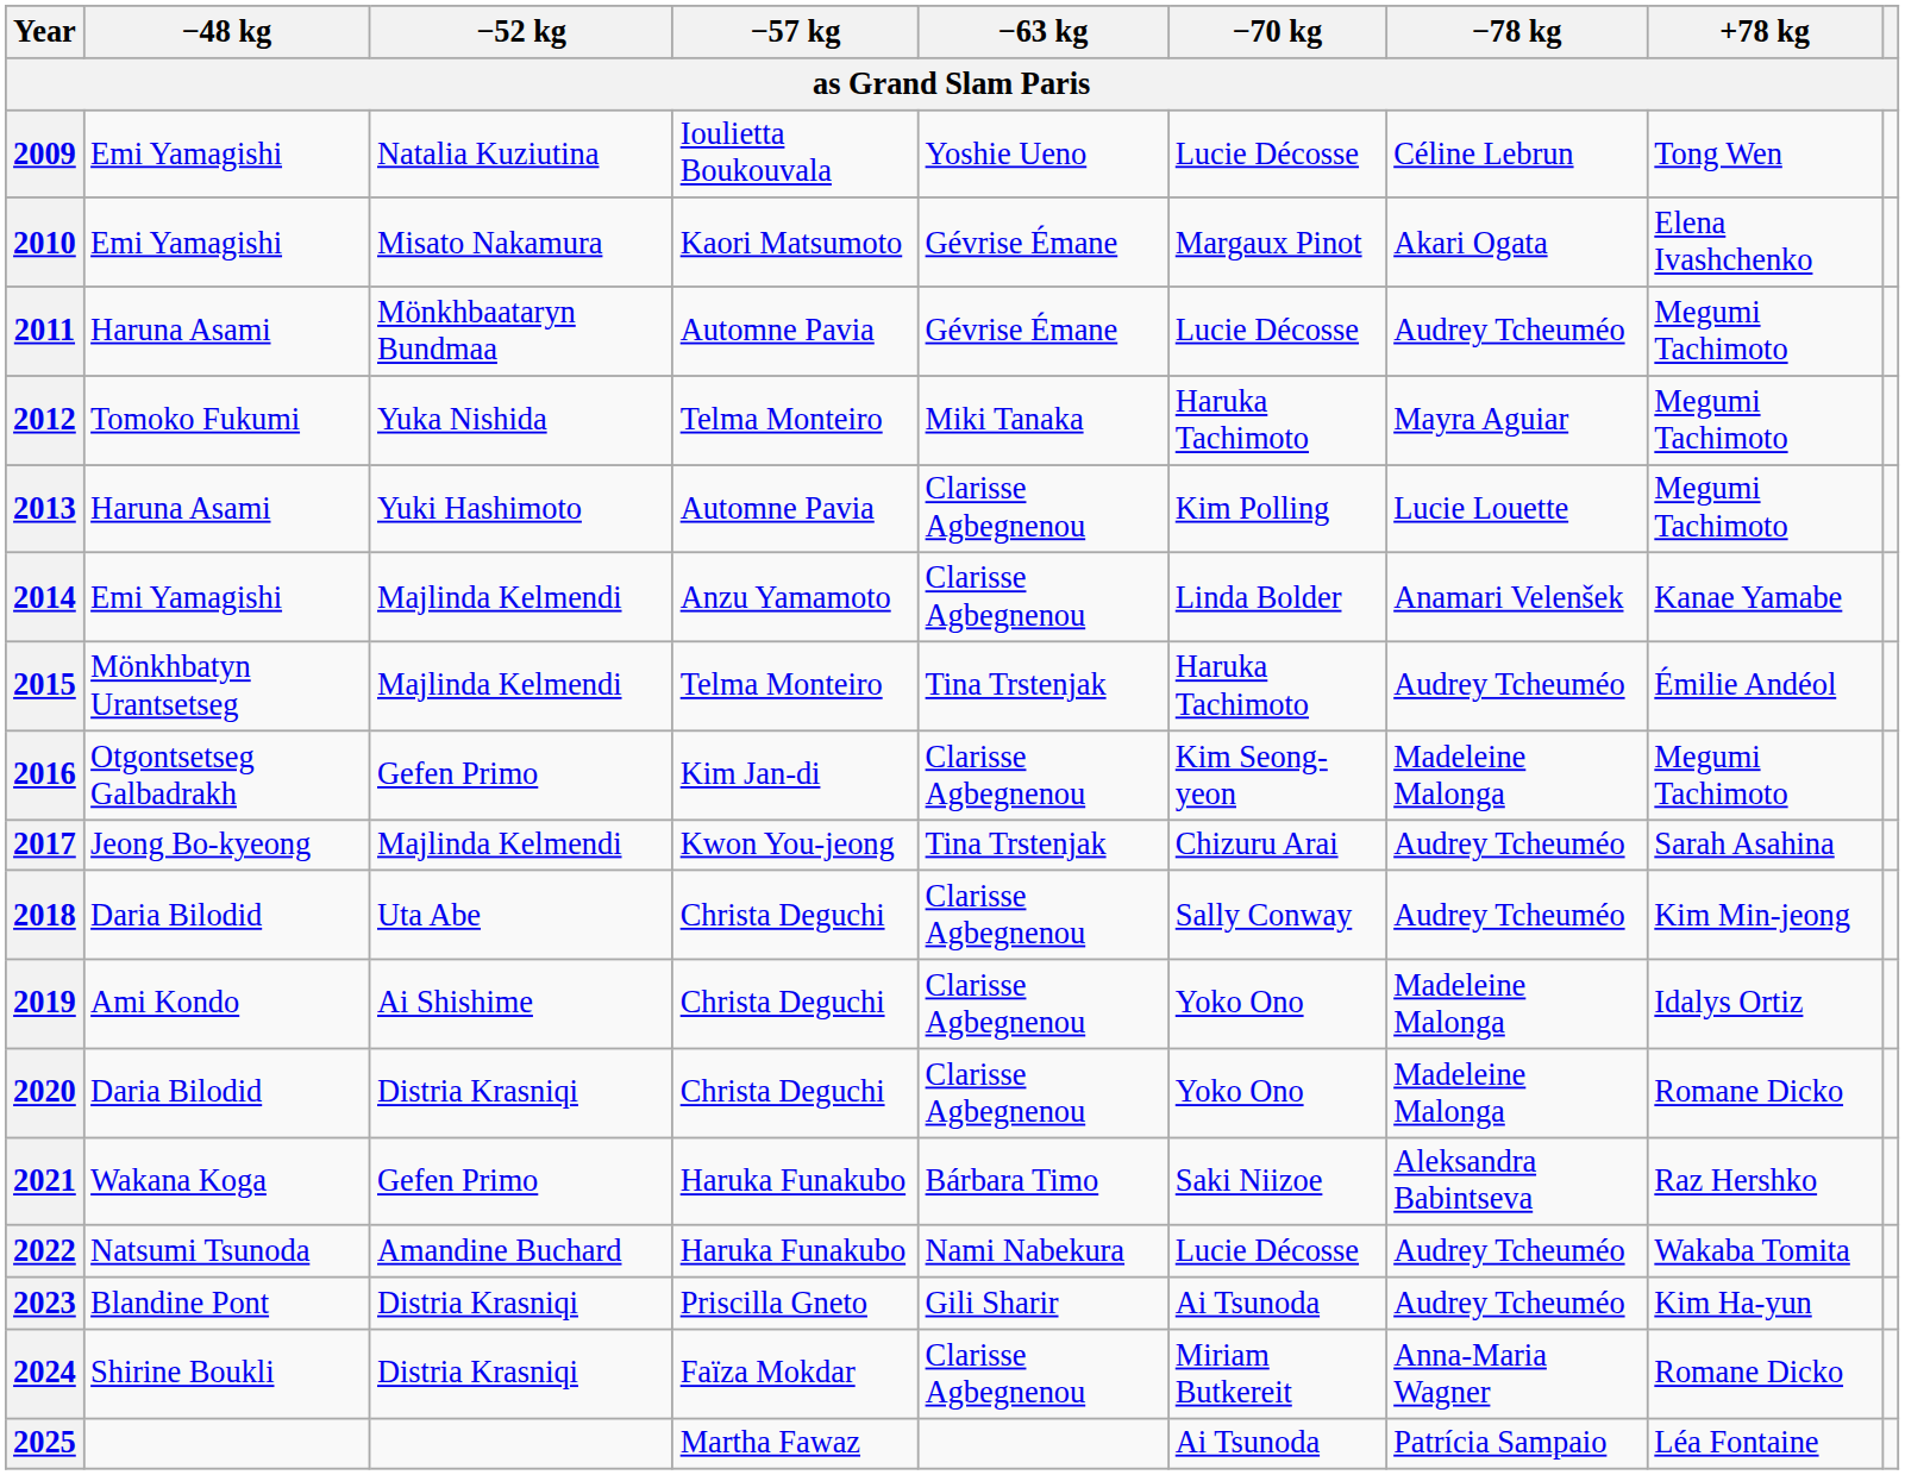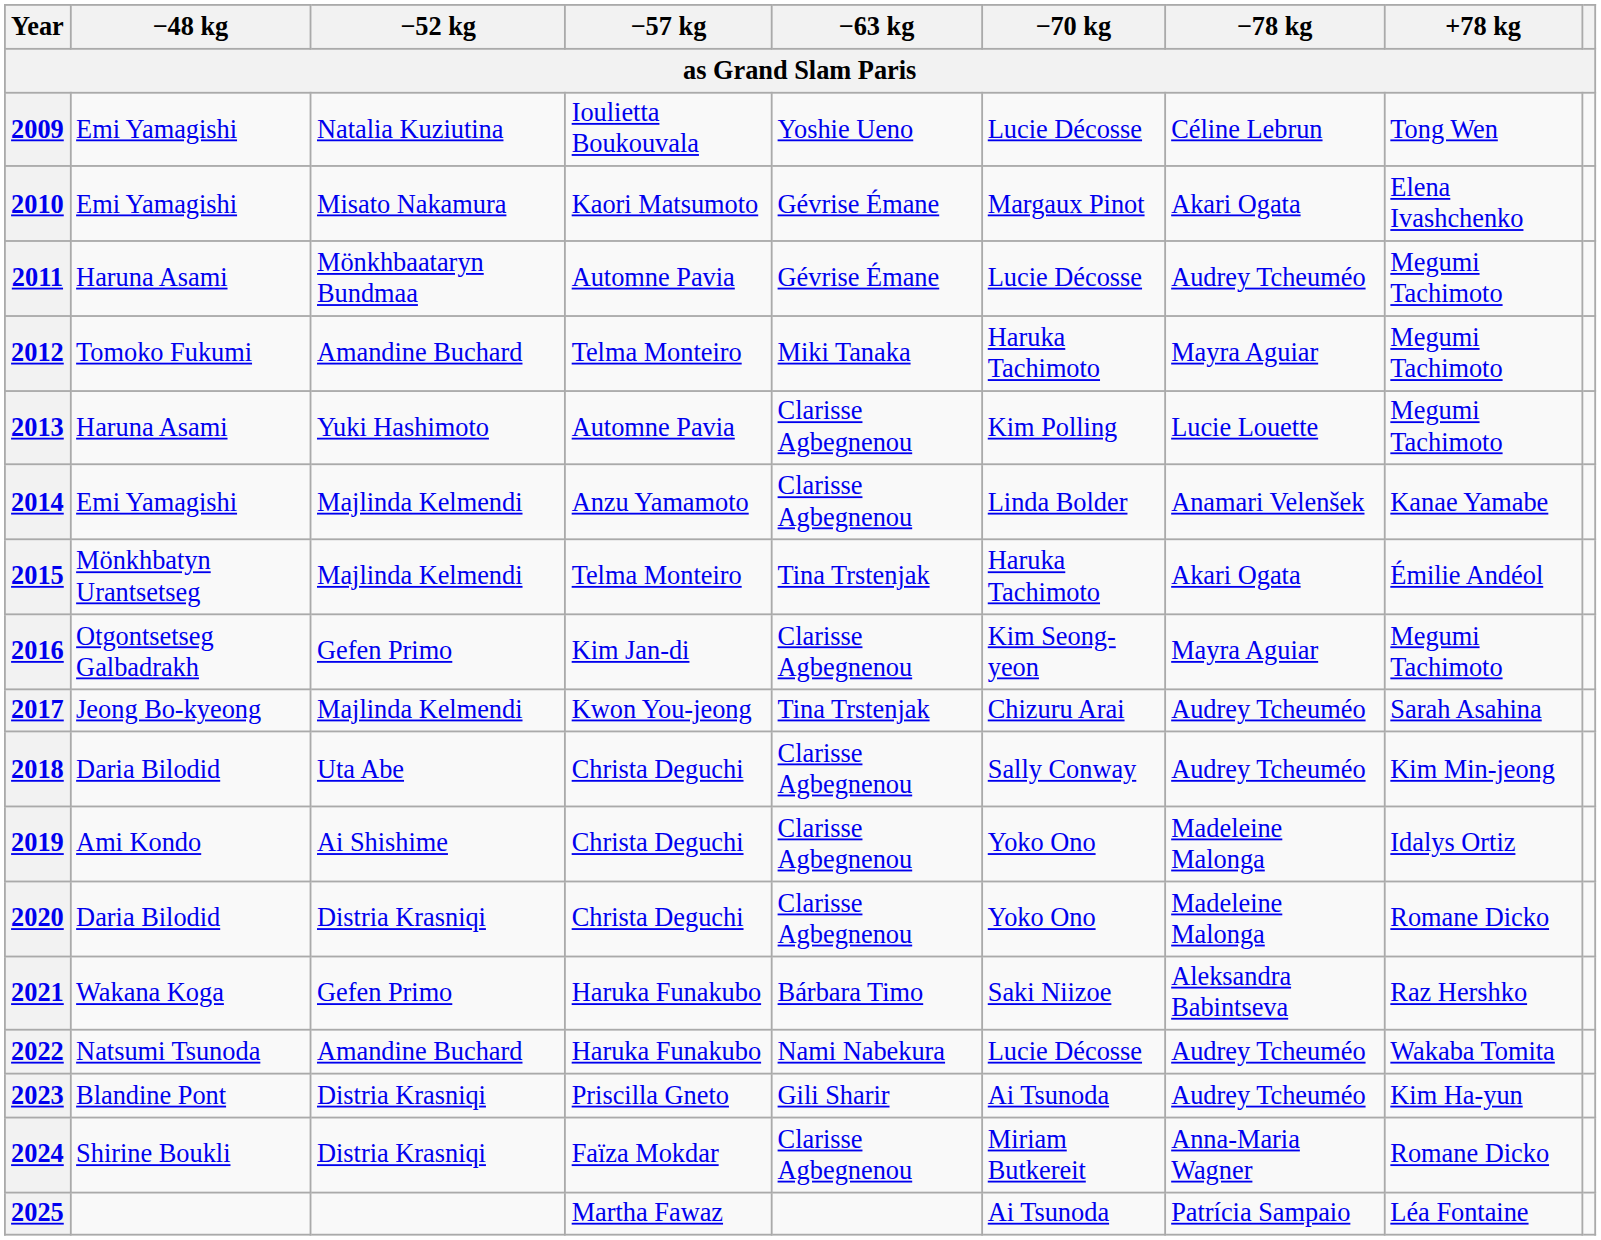2012 | −52 kg: Yuka Nishida -> Amandine Buchard
2015 | −78 kg: Audrey Tcheuméo -> Akari Ogata
2016 | −78 kg: Madeleine Malonga -> Mayra Aguiar
